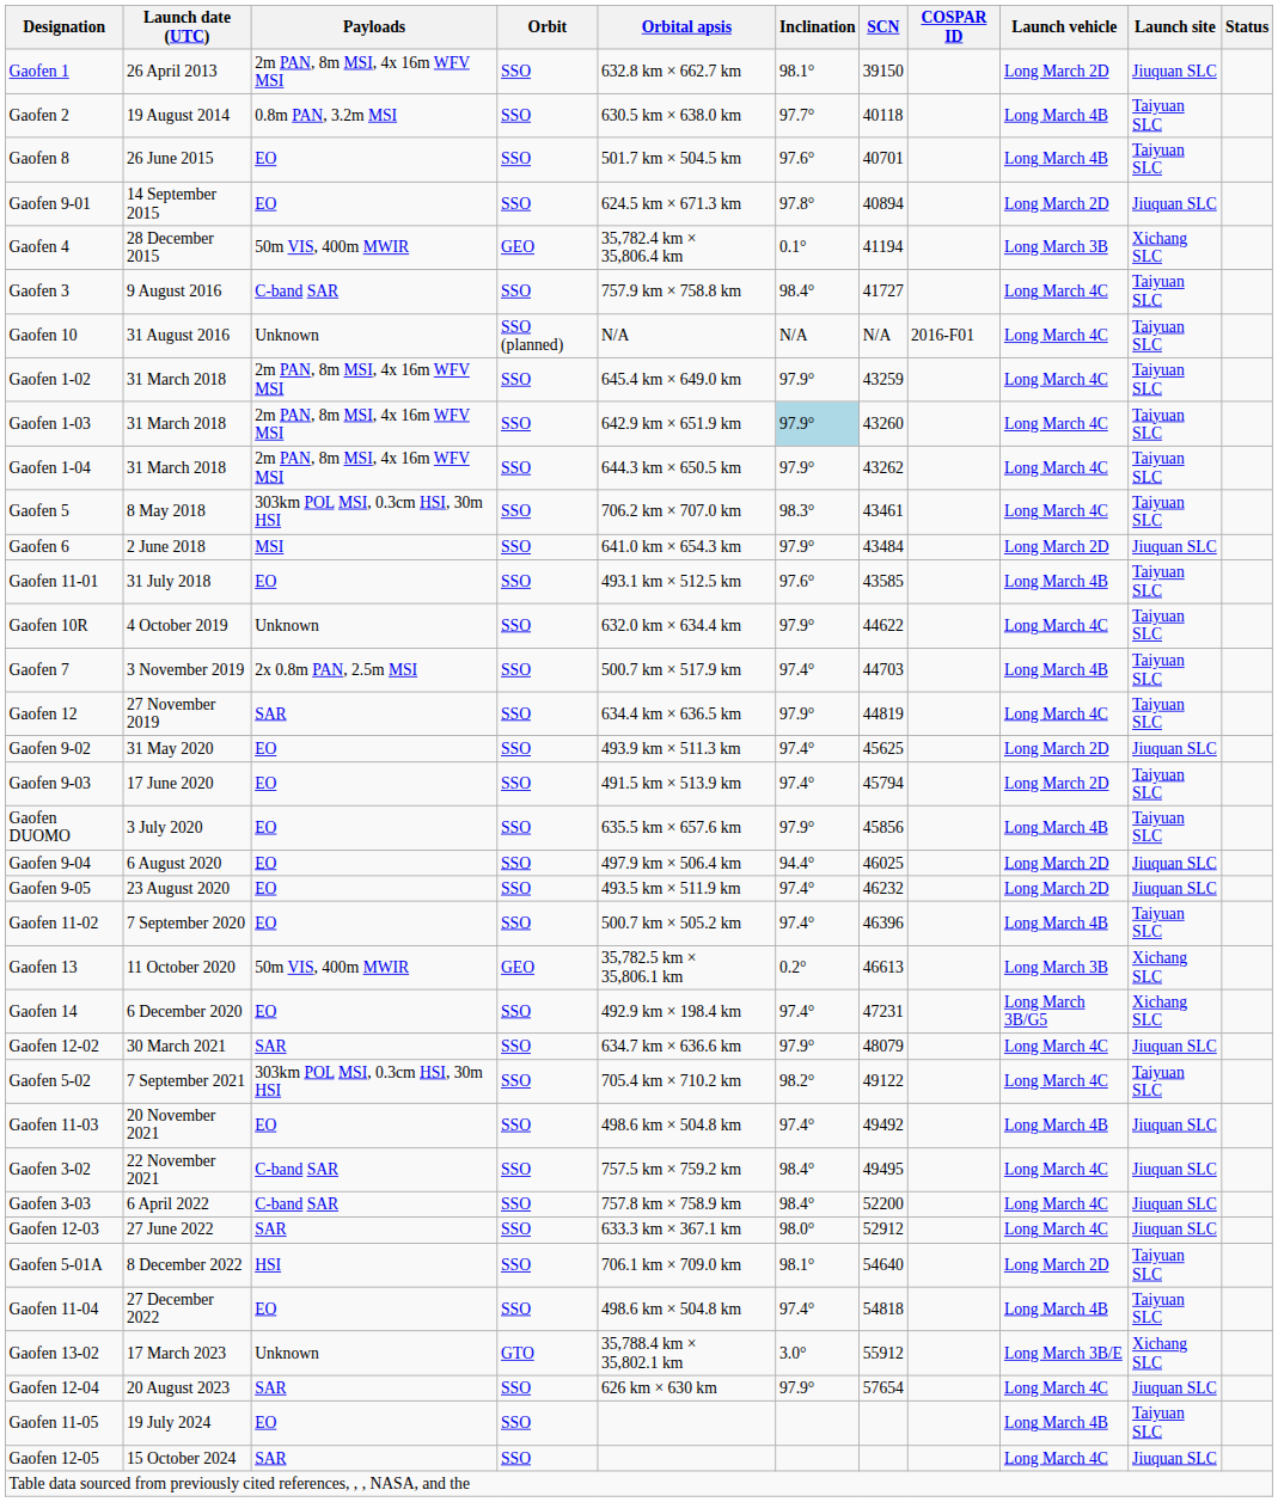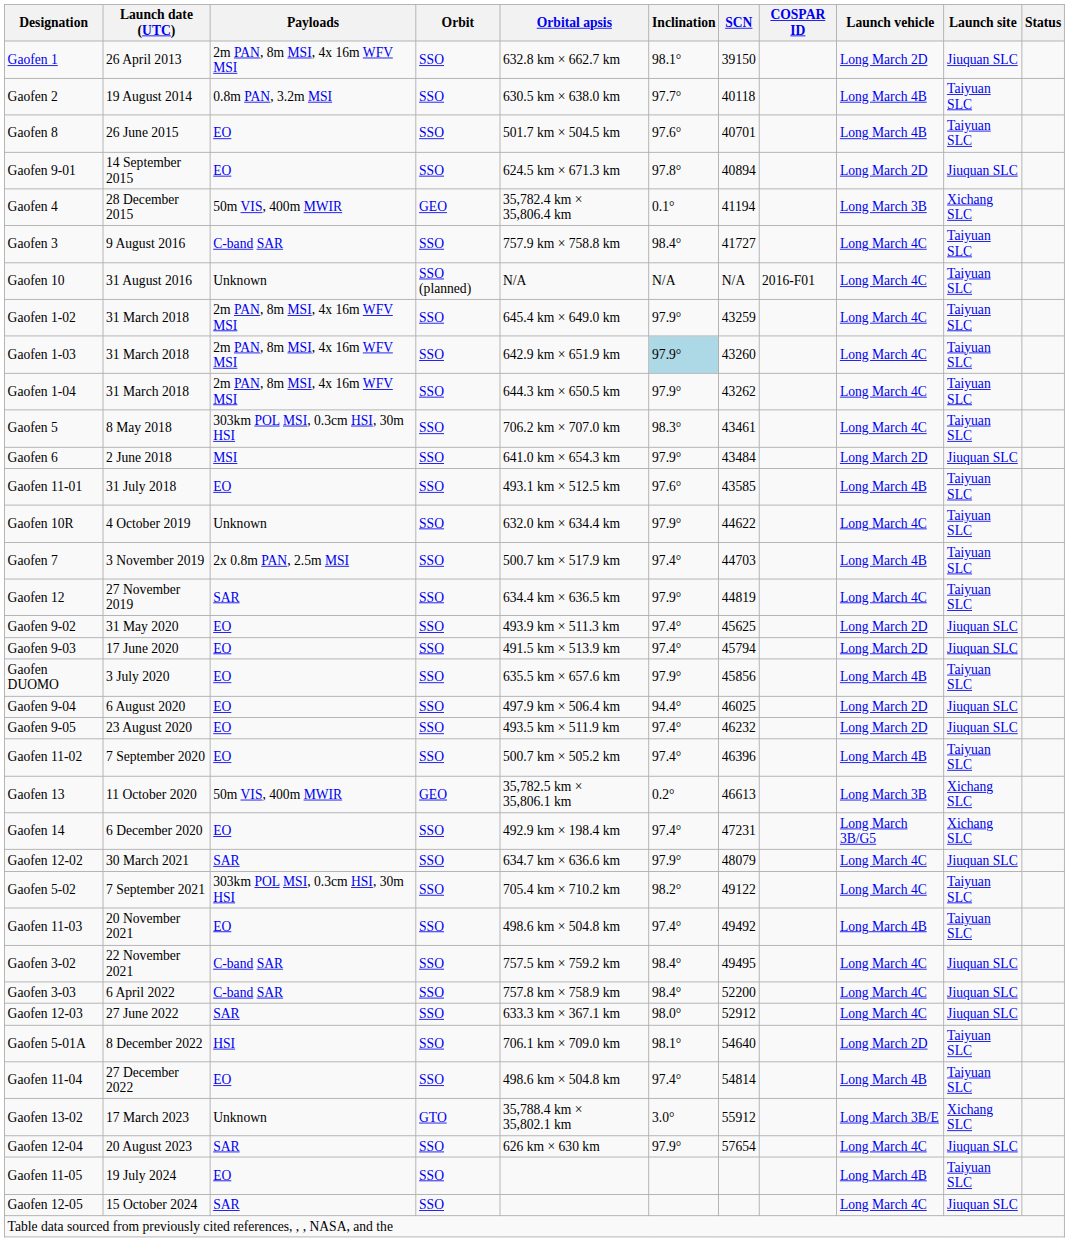Gaofen 9-03 | Launch site: Taiyuan SLC -> Jiuquan SLC
Gaofen 11-03 | Launch site: Jiuquan SLC -> Taiyuan SLC
Gaofen 11-04 | SCN: 54818 -> 54814
